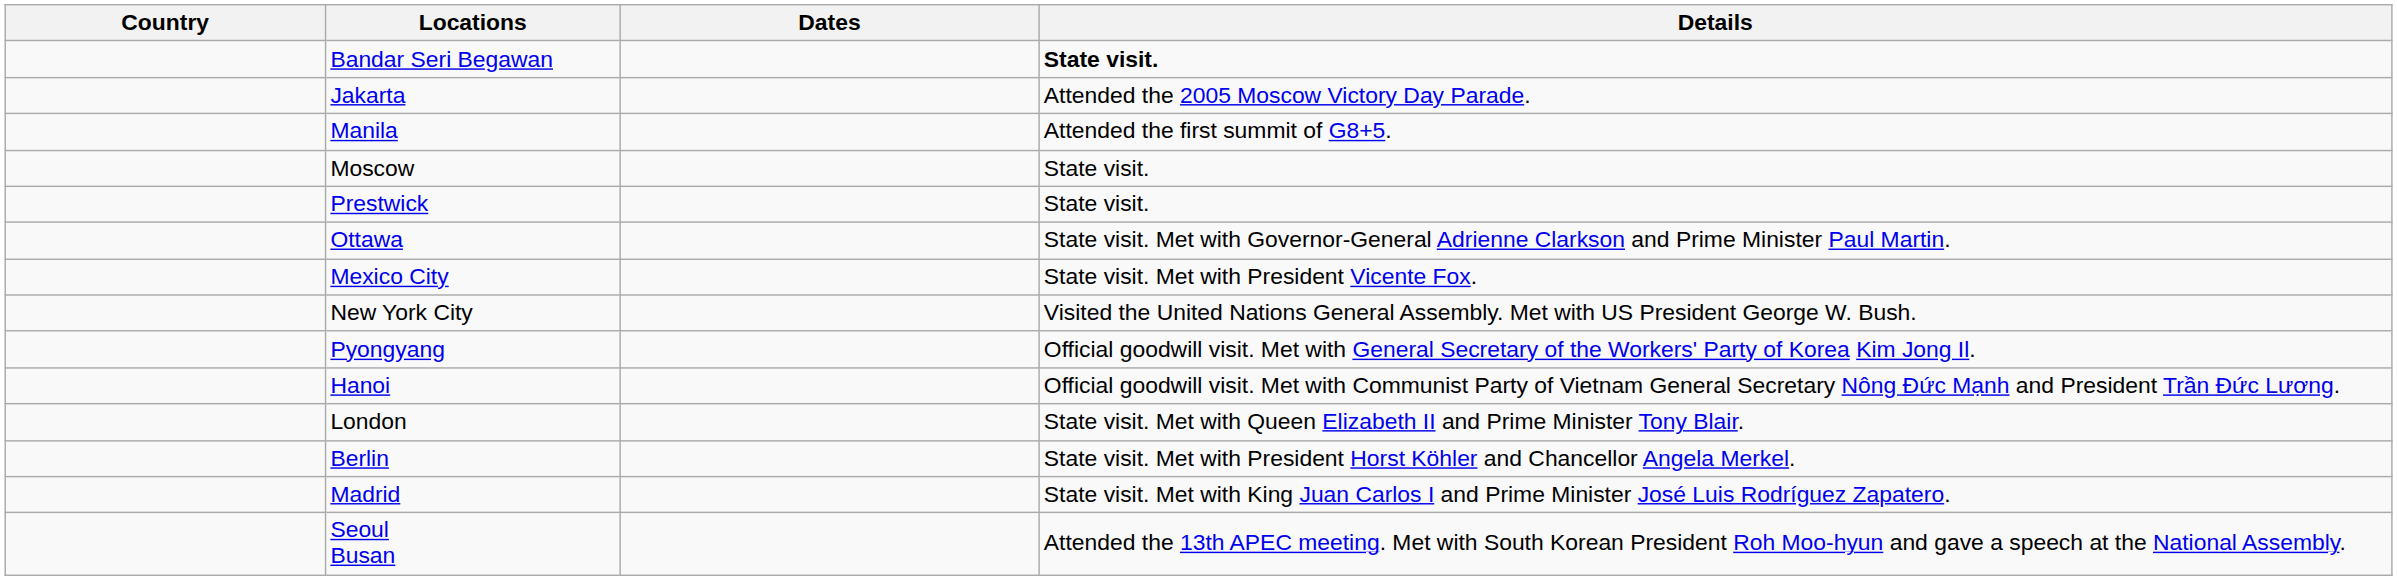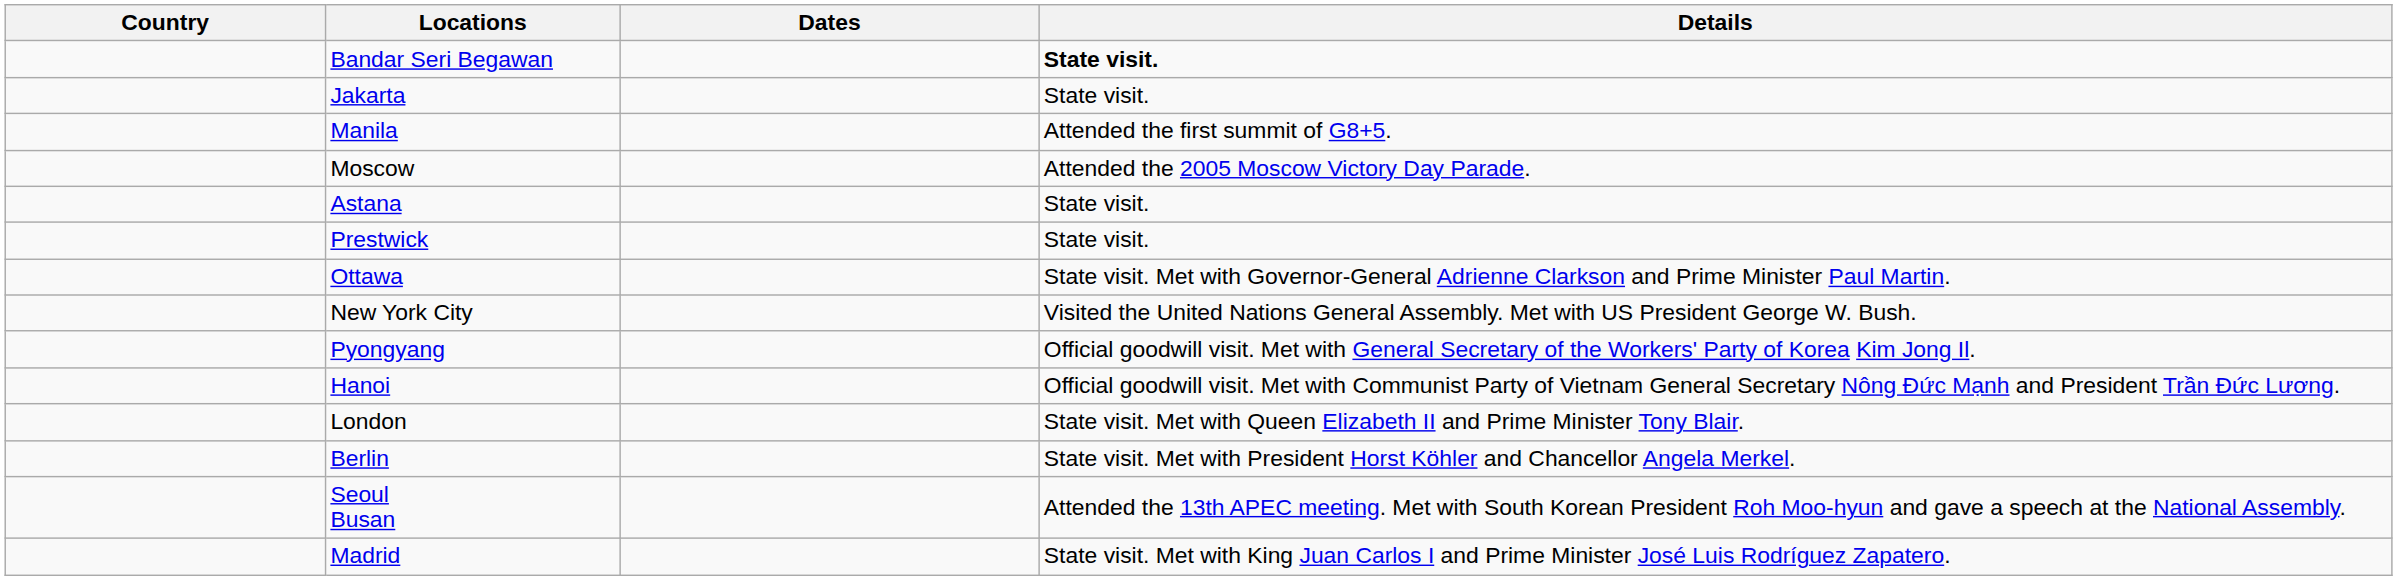Jakarta | Details: Attended the 2005 Moscow Victory Day Parade. -> State visit.
Moscow | Details: State visit. -> Attended the 2005 Moscow Victory Day Parade.
+ row: Astana | State visit.
- row: Mexico City | State visit. Met with President Vicente Fox.
rows swapped: Madrid <-> Seoul Busan
